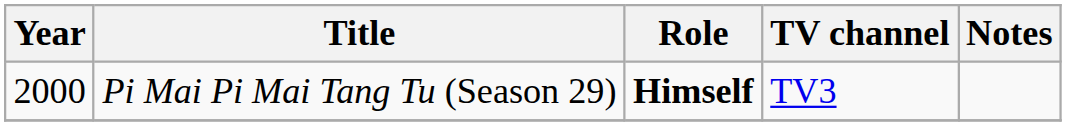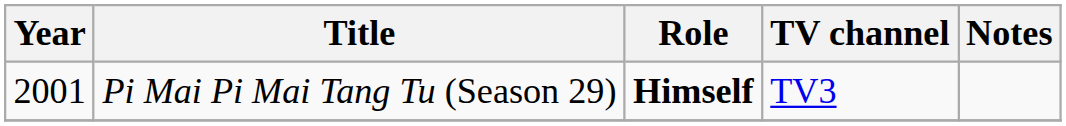Pi Mai Pi Mai Tang Tu (Season 29) | Year: 2000 -> 2001
